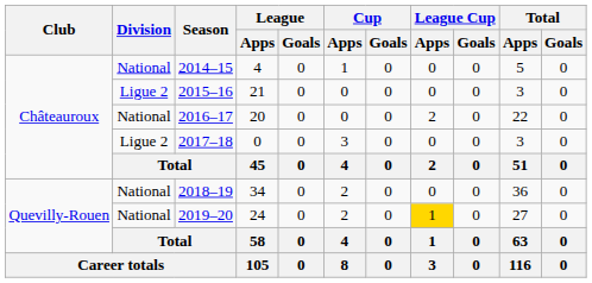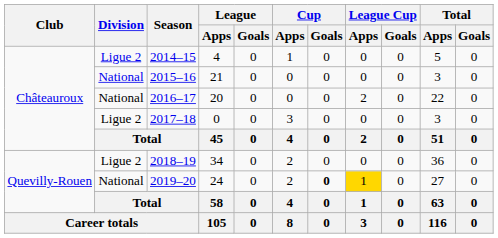2014–15 | Division: National -> Ligue 2
2015–16 | Division: Ligue 2 -> National
2018–19 | Division: National -> Ligue 2
2019–20 | Cup / Goals: normal -> bold
